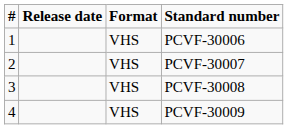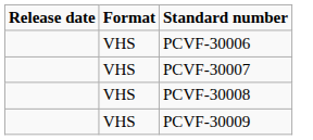- column: # | 1 | 2 | 3 | 4
